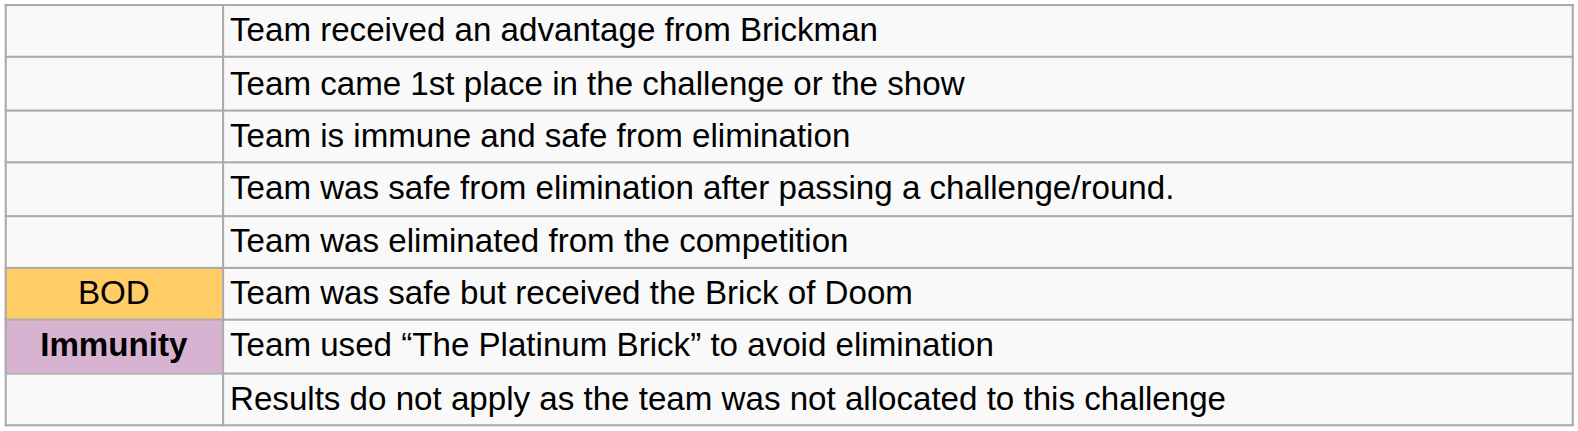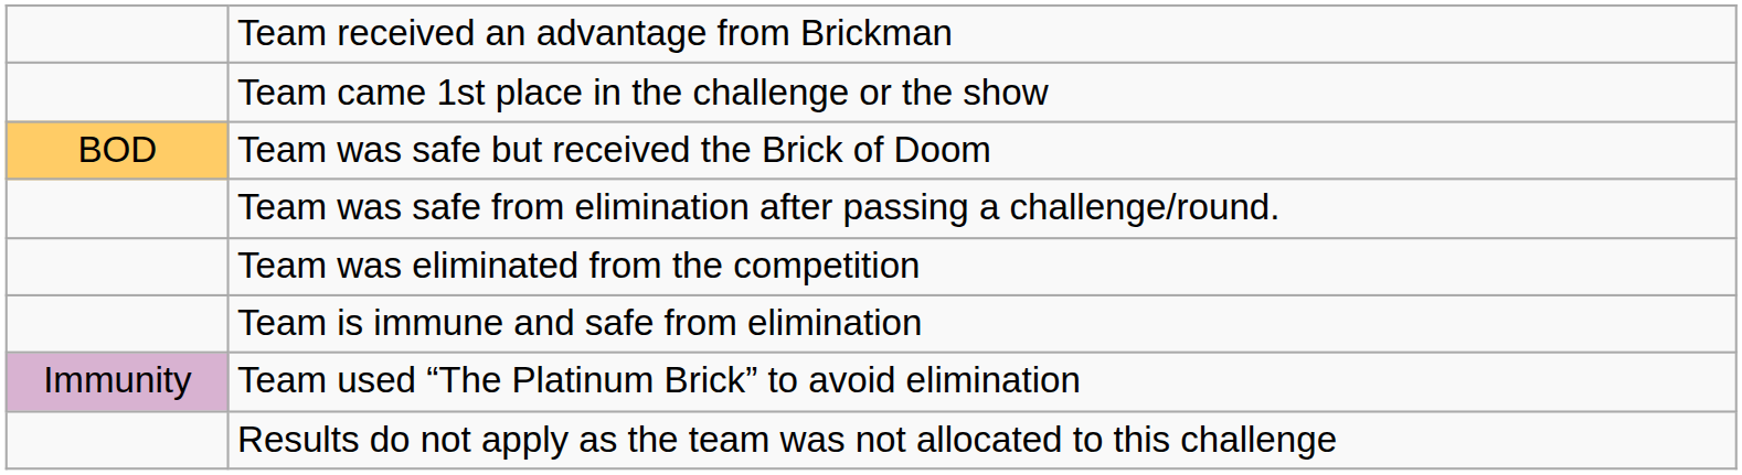rows swapped: Team is immune and safe from elimination <-> Team was safe but received the Brick of Doom
Team used “The Platinum Brick” to avoid elimination | column 1: bold -> normal
